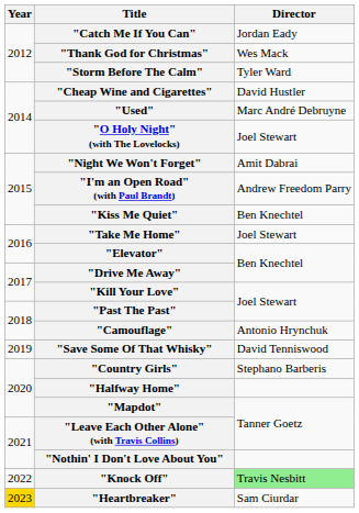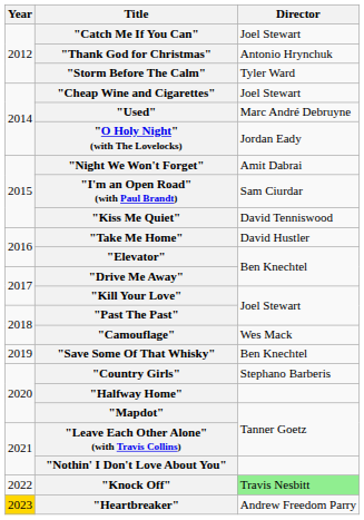"Catch Me If You Can" | Director: Jordan Eady -> Joel Stewart
"Thank God for Christmas" | Director: Wes Mack -> Antonio Hrynchuk
"Cheap Wine and Cigarettes" | Director: David Hustler -> Joel Stewart
"O Holy Night" (with The Lovelocks) | Director: Joel Stewart -> Jordan Eady
"I'm an Open Road" (with Paul Brandt) | Director: Andrew Freedom Parry -> Sam Ciurdar
"Kiss Me Quiet" | Director: Ben Knechtel -> David Tenniswood
"Take Me Home" | Director: Joel Stewart -> David Hustler
"Camouflage" | Director: Antonio Hrynchuk -> Wes Mack
"Save Some Of That Whisky" | Director: David Tenniswood -> Ben Knechtel
"Heartbreaker" | Director: Sam Ciurdar -> Andrew Freedom Parry
